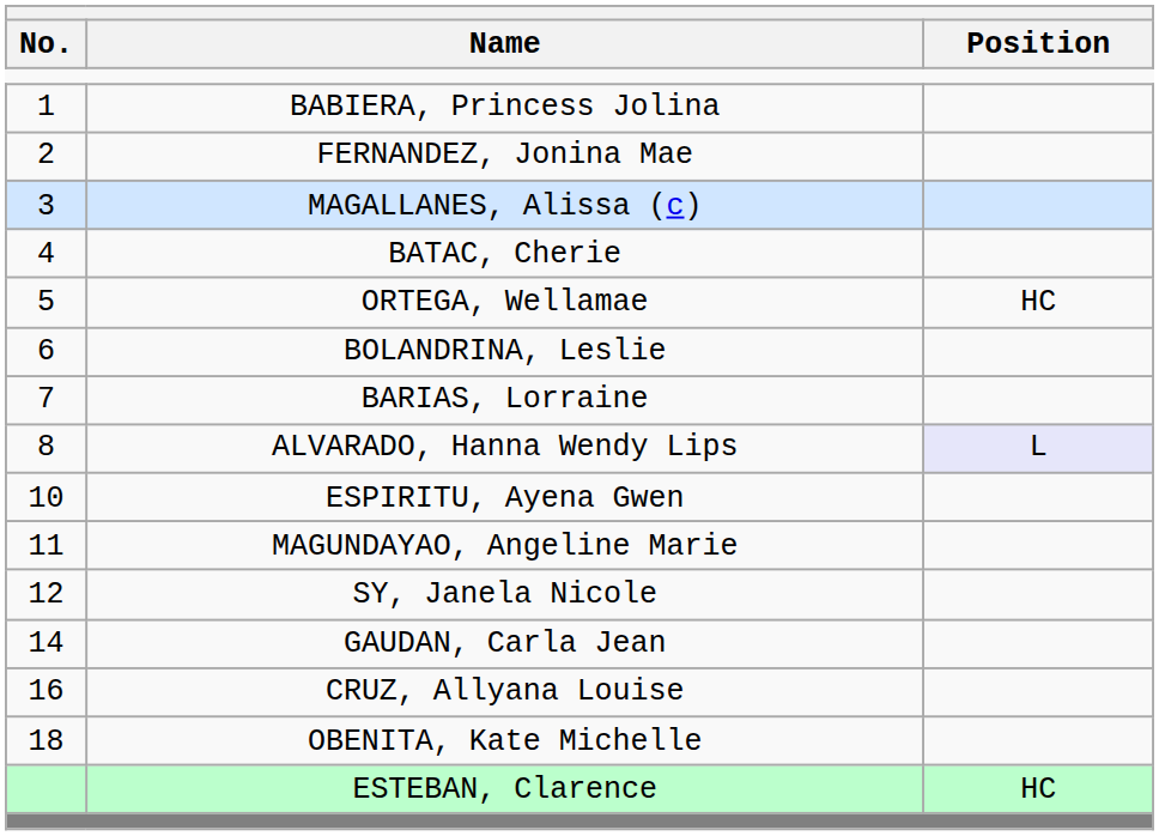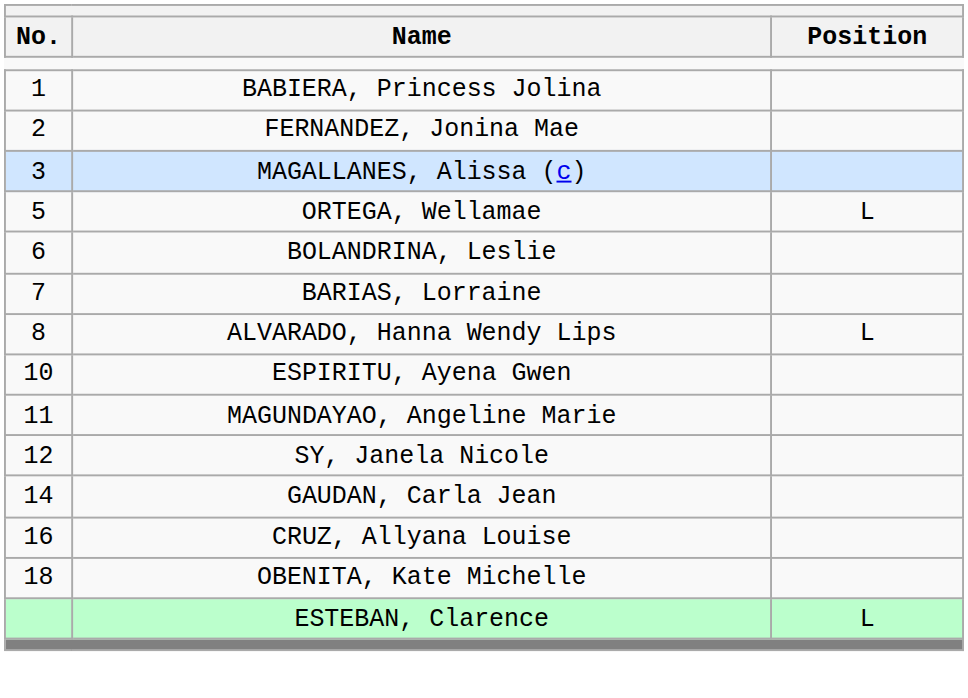- row: 4 | BATAC, Cherie
ORTEGA, Wellamae | Position: HC -> L
ALVARADO, Hanna Wendy Lips | Position: lavender background -> no background
ESTEBAN, Clarence | Position: HC -> L
